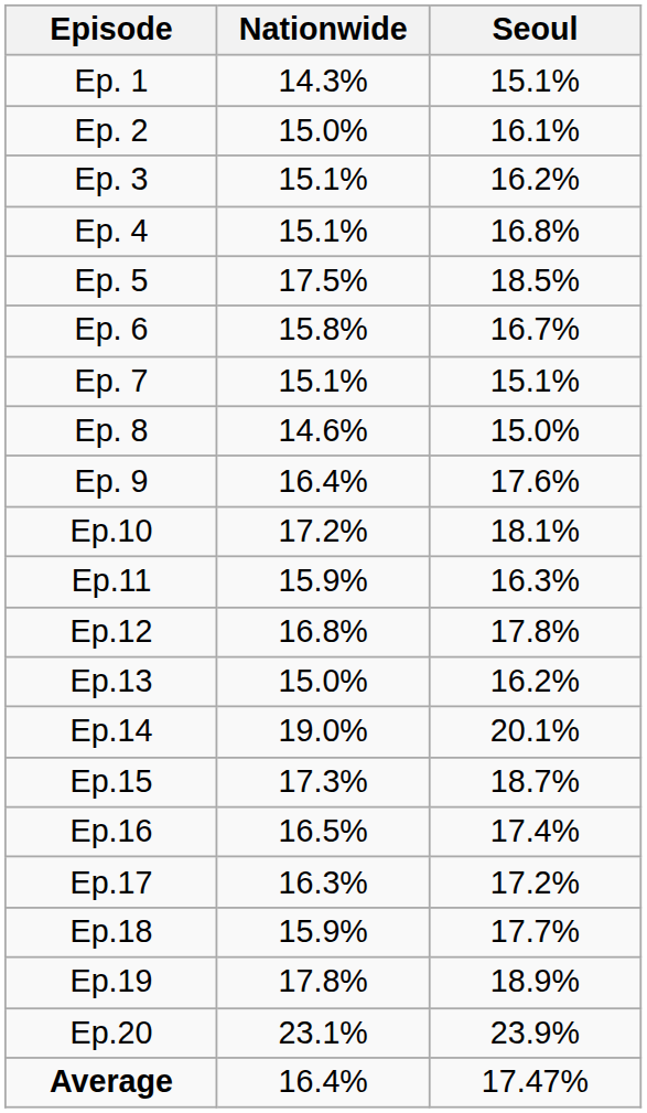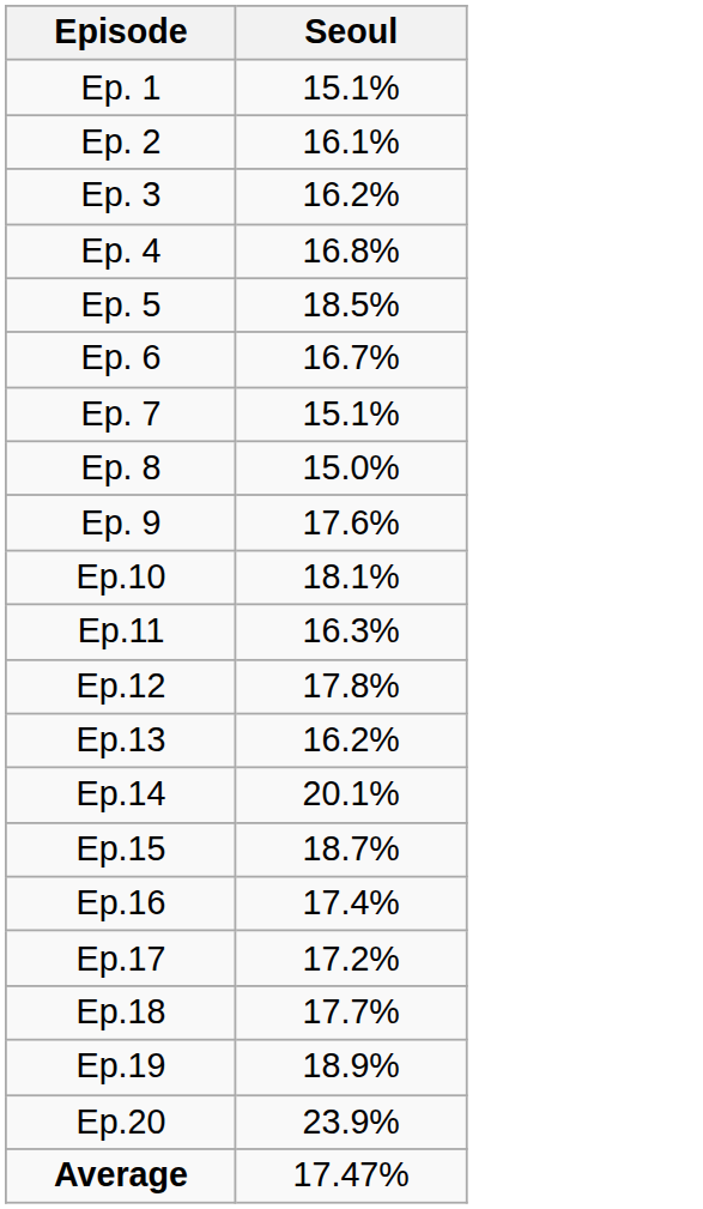- column: Nationwide | 14.3% | 15.0% | 15.1% | 15.1% | 17.5% | 15.8% | 15.1% | 14.6% | 16.4% | 17.2% | 15.9% | 16.8% | 15.0% | 19.0% | 17.3% | 16.5% | 16.3% | 15.9% | 17.8% | 23.1% | 16.4%
